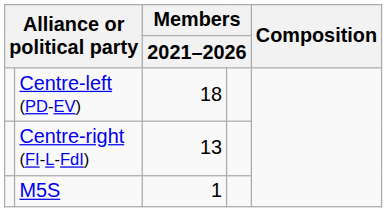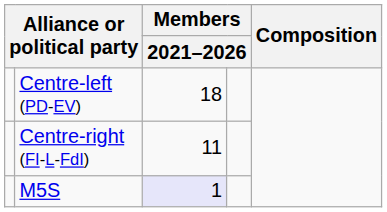Centre-right (FI-L-FdI) | column 3: 13 -> 11
M5S | column 3: no background -> lavender background
